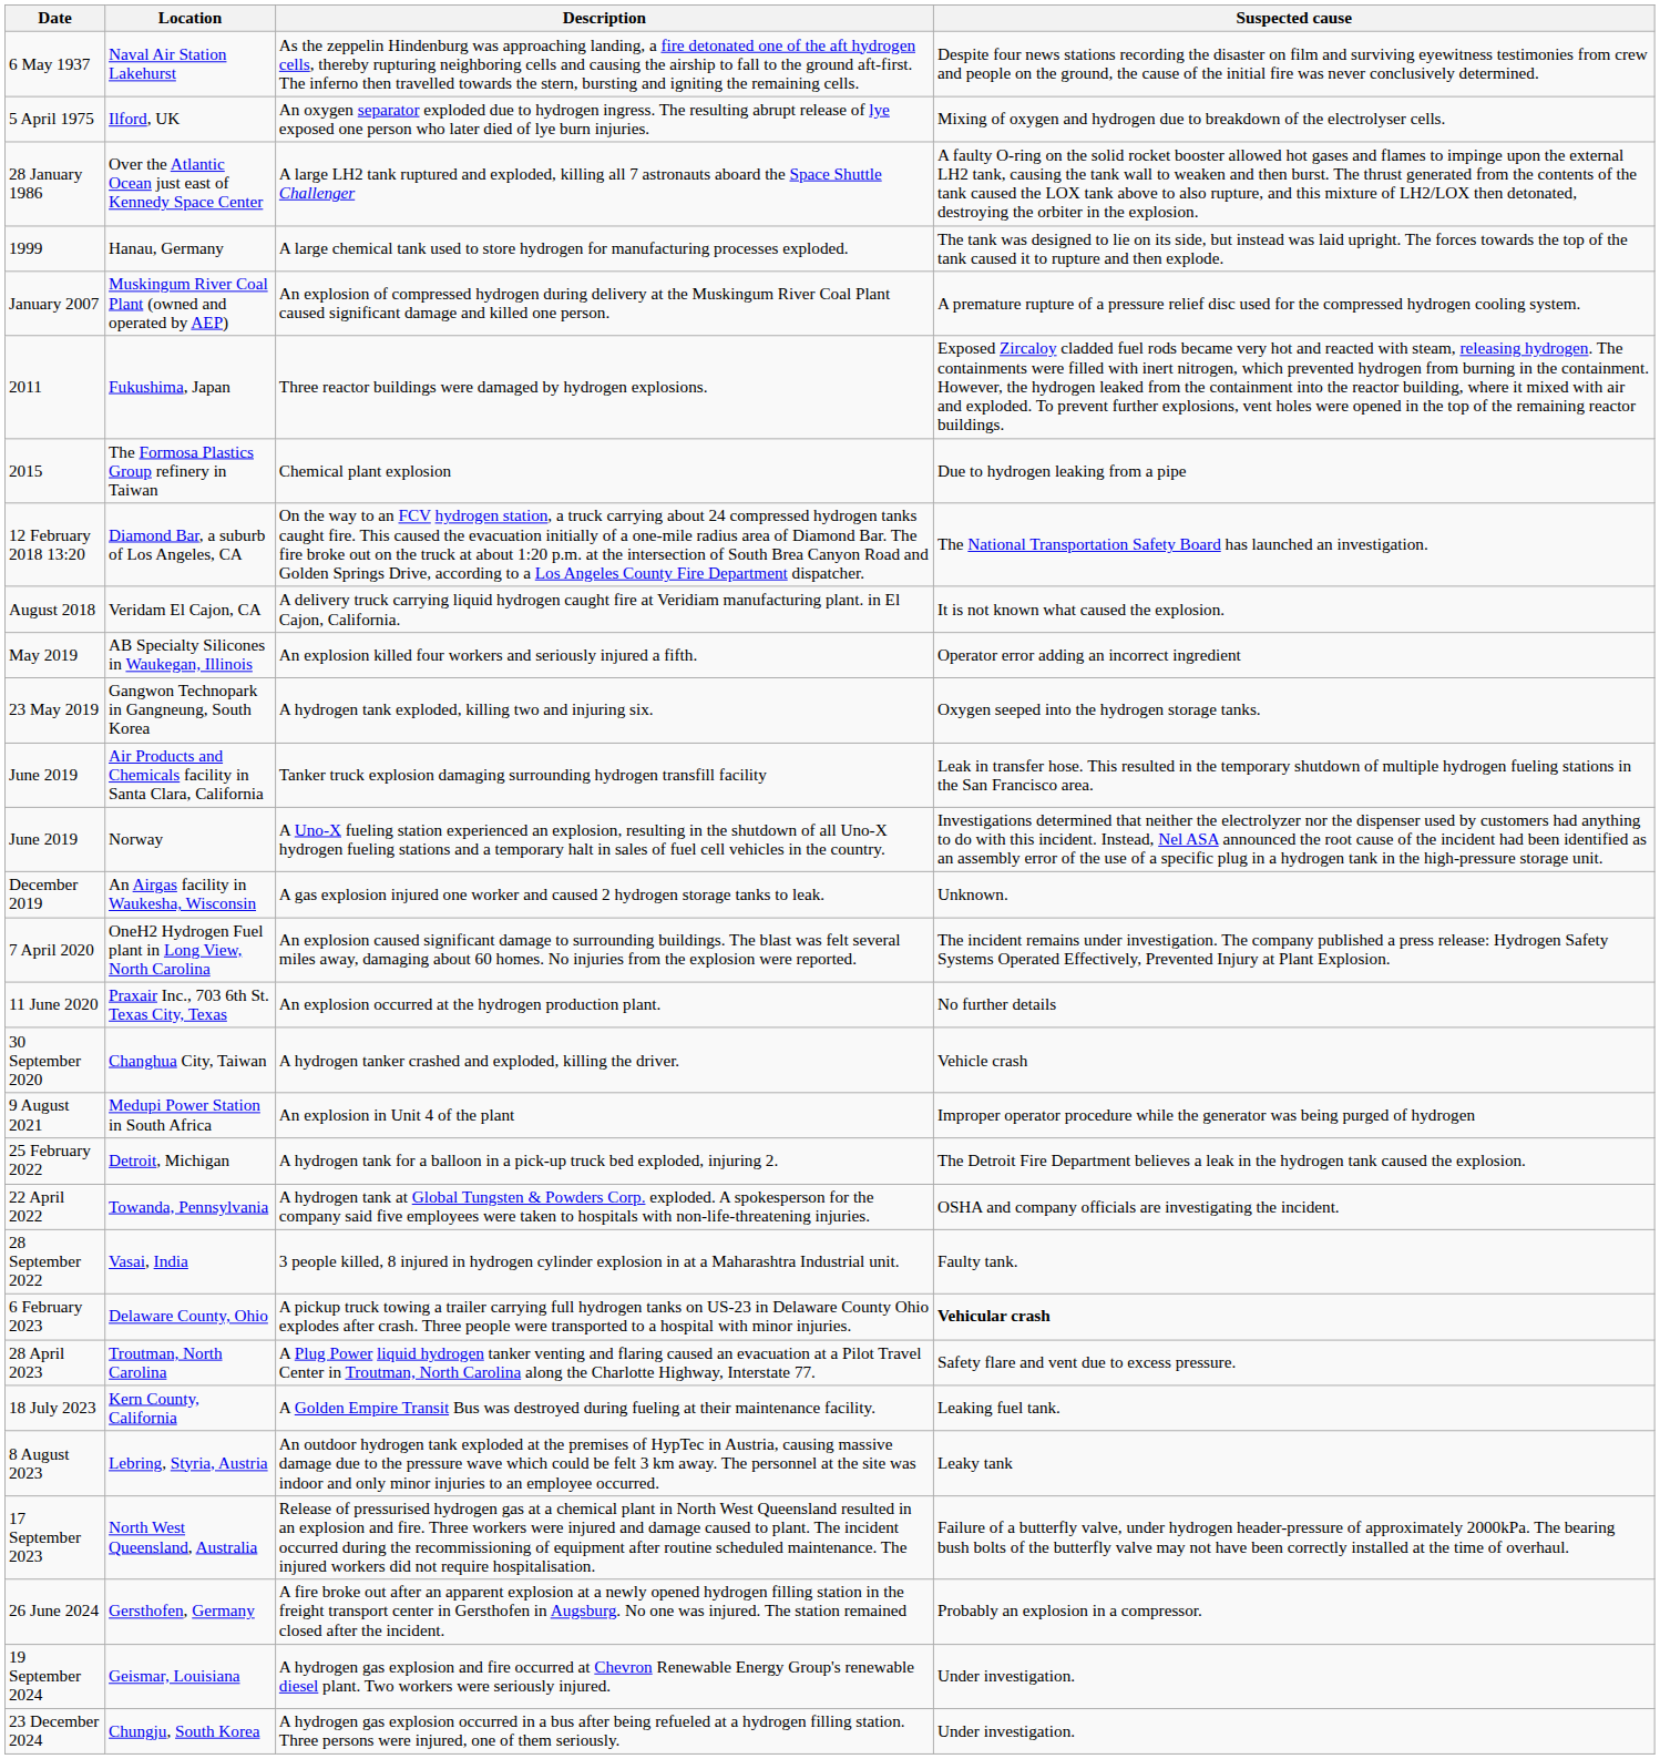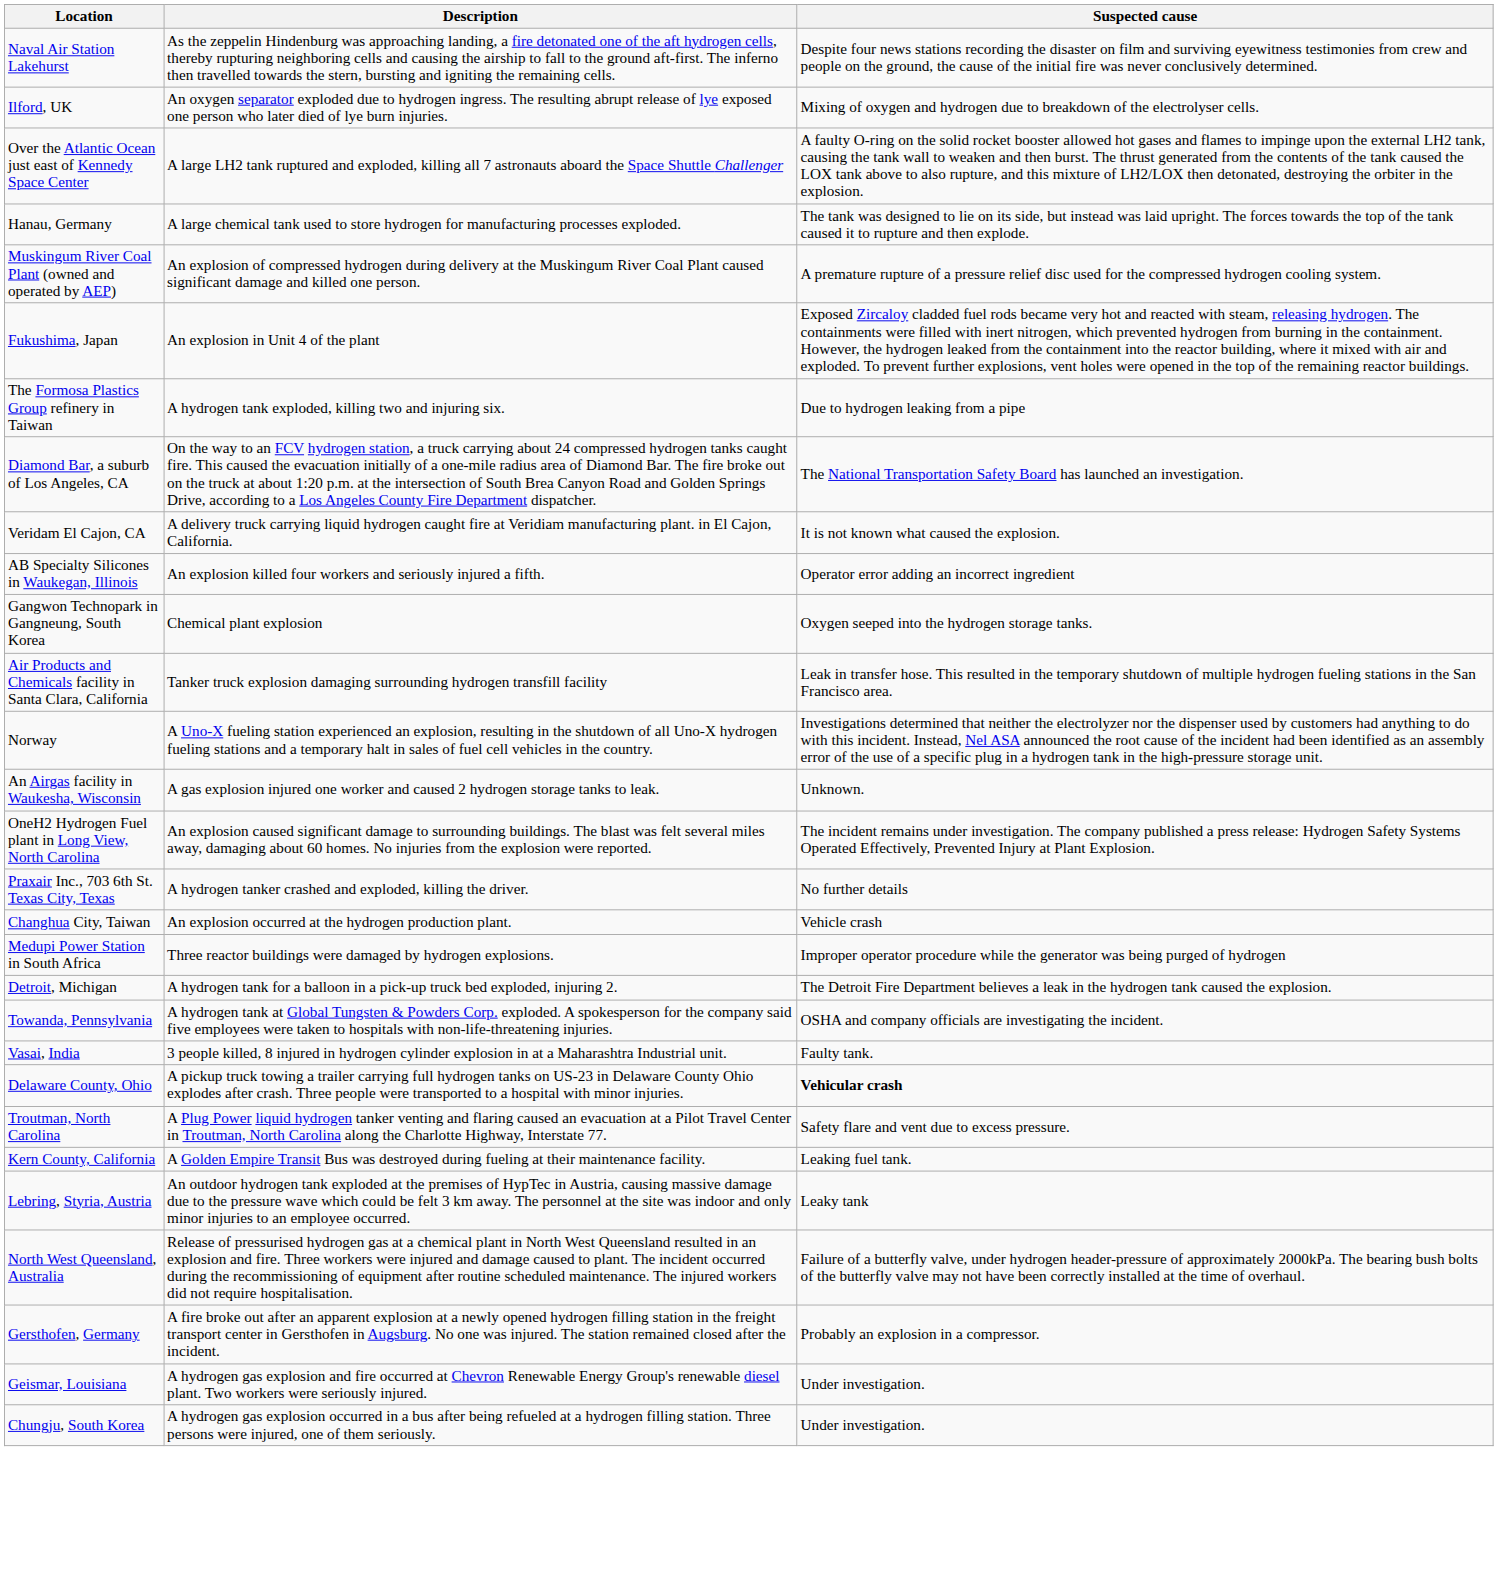- column: Date | 6 May 1937 | 5 April 1975 | 28 January 1986 | 1999 | January 2007 | 2011 | 2015 | 12 February 2018 13:20 | August 2018 | May 2019 | 23 May 2019 | June 2019 | June 2019 | December 2019 | 7 April 2020 | 11 June 2020 | 30 September 2020 | 9 August 2021 | 25 February 2022 | 22 April 2022 | 28 September 2022 | 6 February 2023 | 28 April 2023 | 18 July 2023 | 8 August 2023 | 17 September 2023 | 26 June 2024 | 19 September 2024 | 23 December 2024
Fukushima, Japan | Description: Three reactor buildings were damaged by hydrogen explosions. -> An explosion in Unit 4 of the plant
The Formosa Plastics Group refinery in Taiwan | Description: Chemical plant explosion -> A hydrogen tank exploded, killing two and injuring six.
Gangwon Technopark in Gangneung, South Korea | Description: A hydrogen tank exploded, killing two and injuring six. -> Chemical plant explosion
Praxair Inc., 703 6th St. Texas City, Texas | Description: An explosion occurred at the hydrogen production plant. -> A hydrogen tanker crashed and exploded, killing the driver.
Changhua City, Taiwan | Description: A hydrogen tanker crashed and exploded, killing the driver. -> An explosion occurred at the hydrogen production plant.
Medupi Power Station in South Africa | Description: An explosion in Unit 4 of the plant -> Three reactor buildings were damaged by hydrogen explosions.
